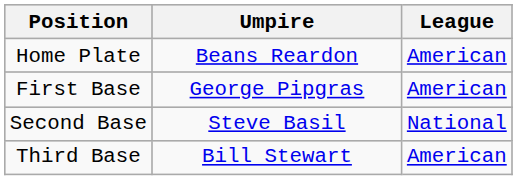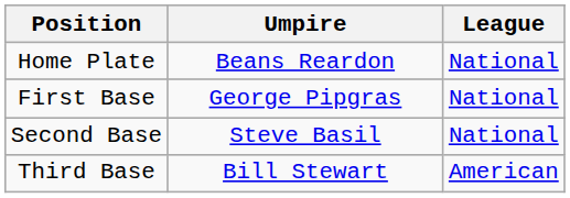Home Plate | League: American -> National
First Base | League: American -> National
